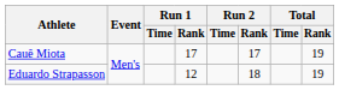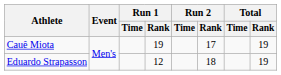Cauê Miota | Run 1 / Rank: 17 -> 19
